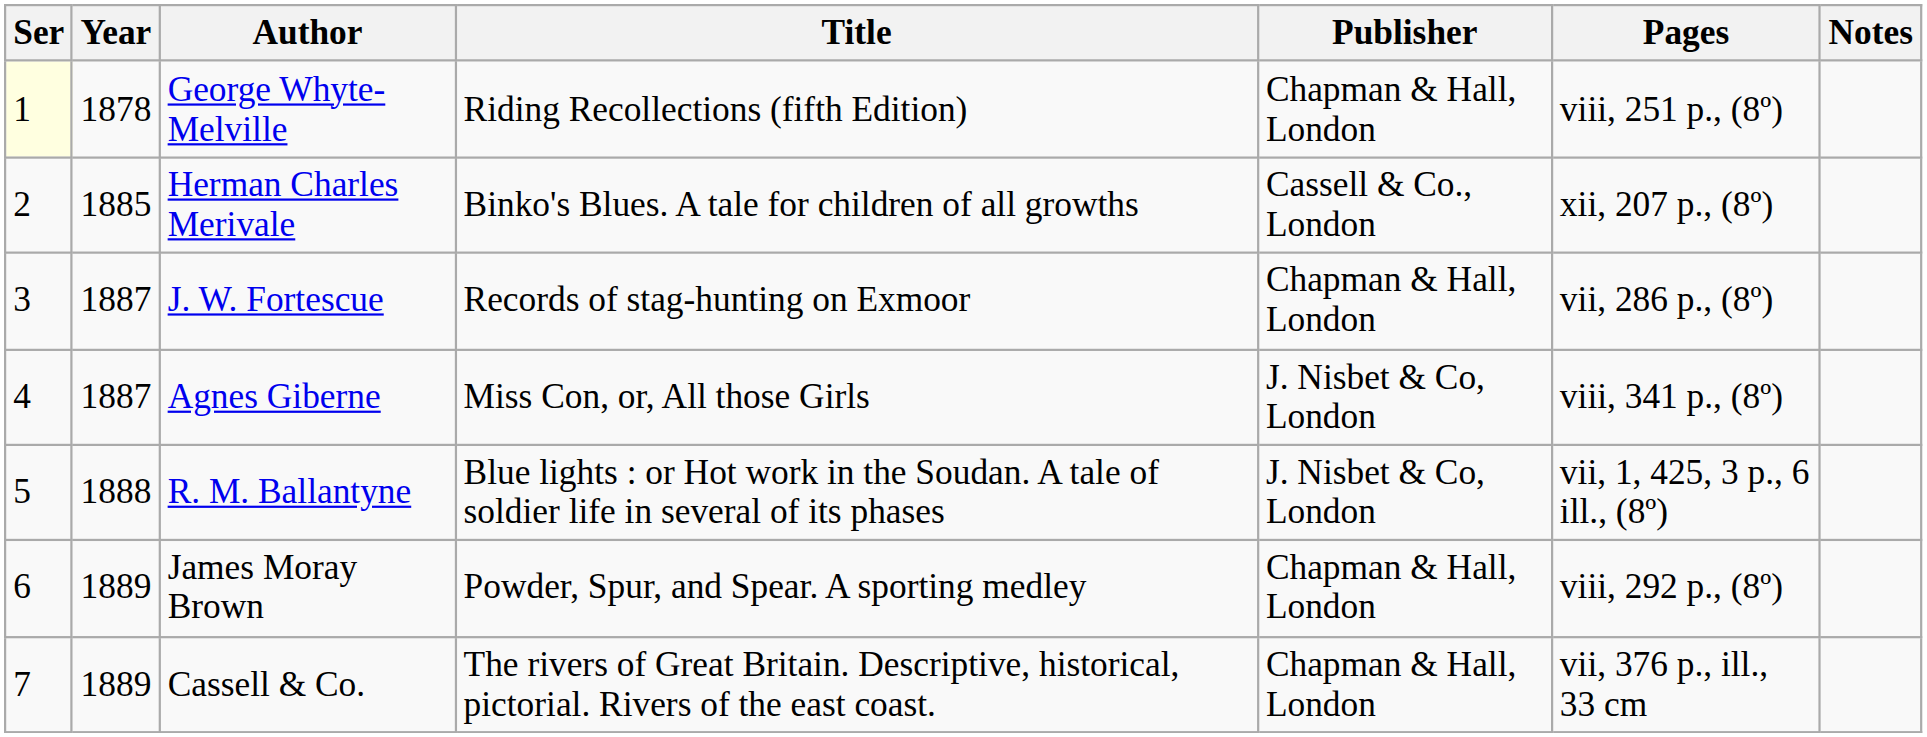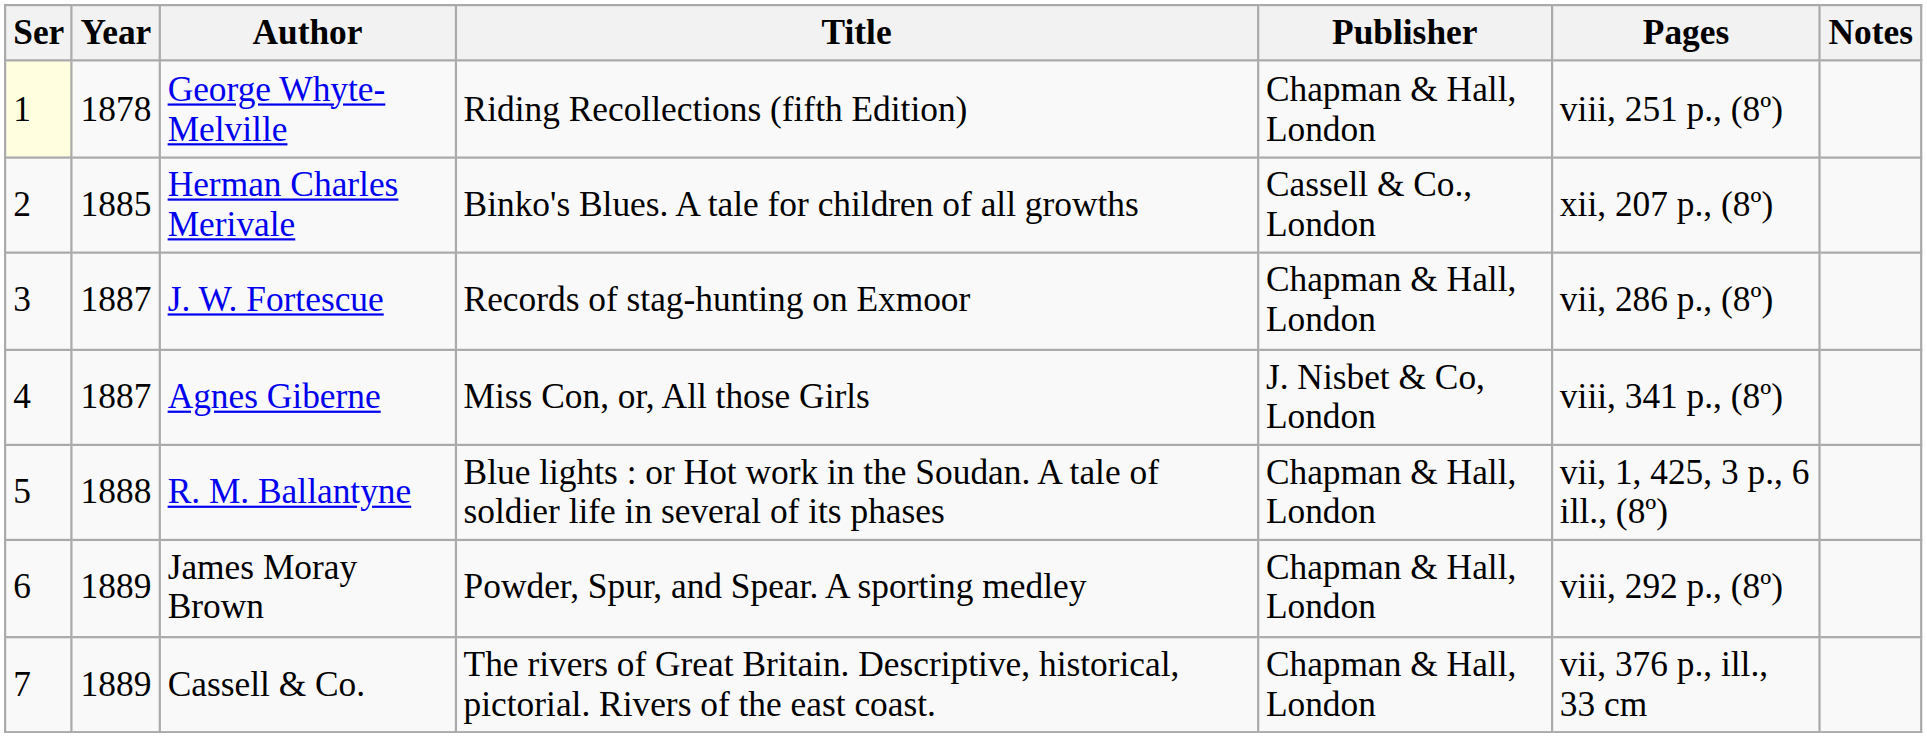R. M. Ballantyne | Publisher: J. Nisbet & Co, London -> Chapman & Hall, London
